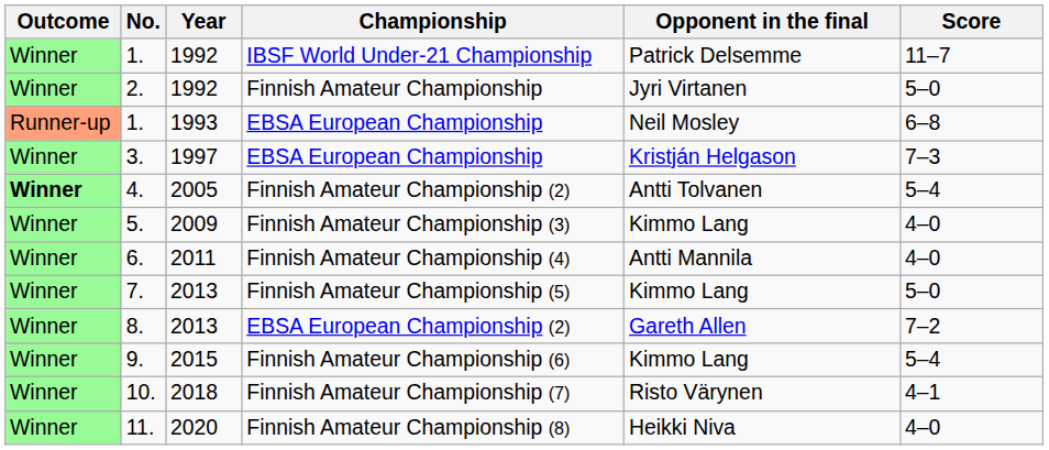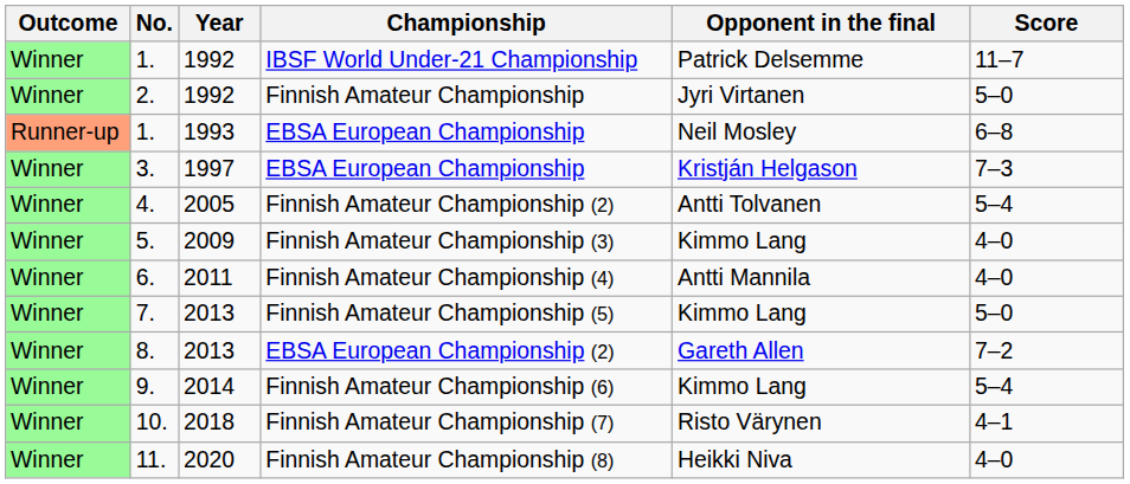Finnish Amateur Championship (2) | Outcome: bold -> normal
Finnish Amateur Championship (6) | Year: 2015 -> 2014
